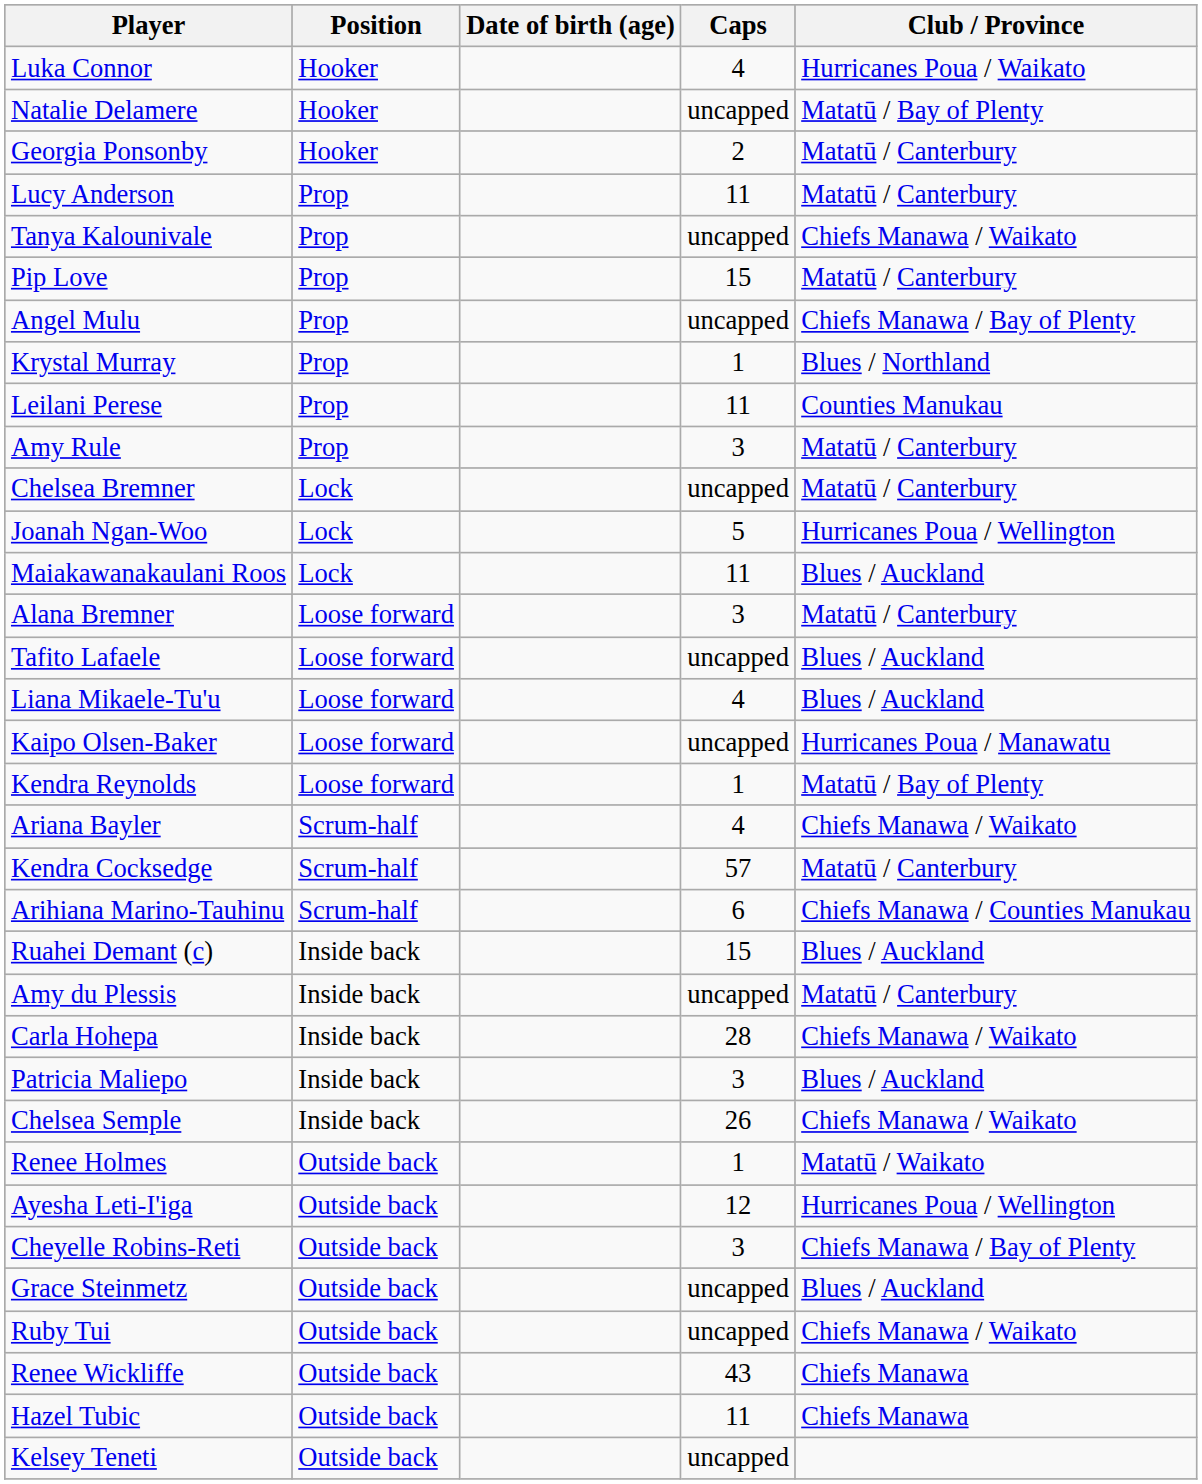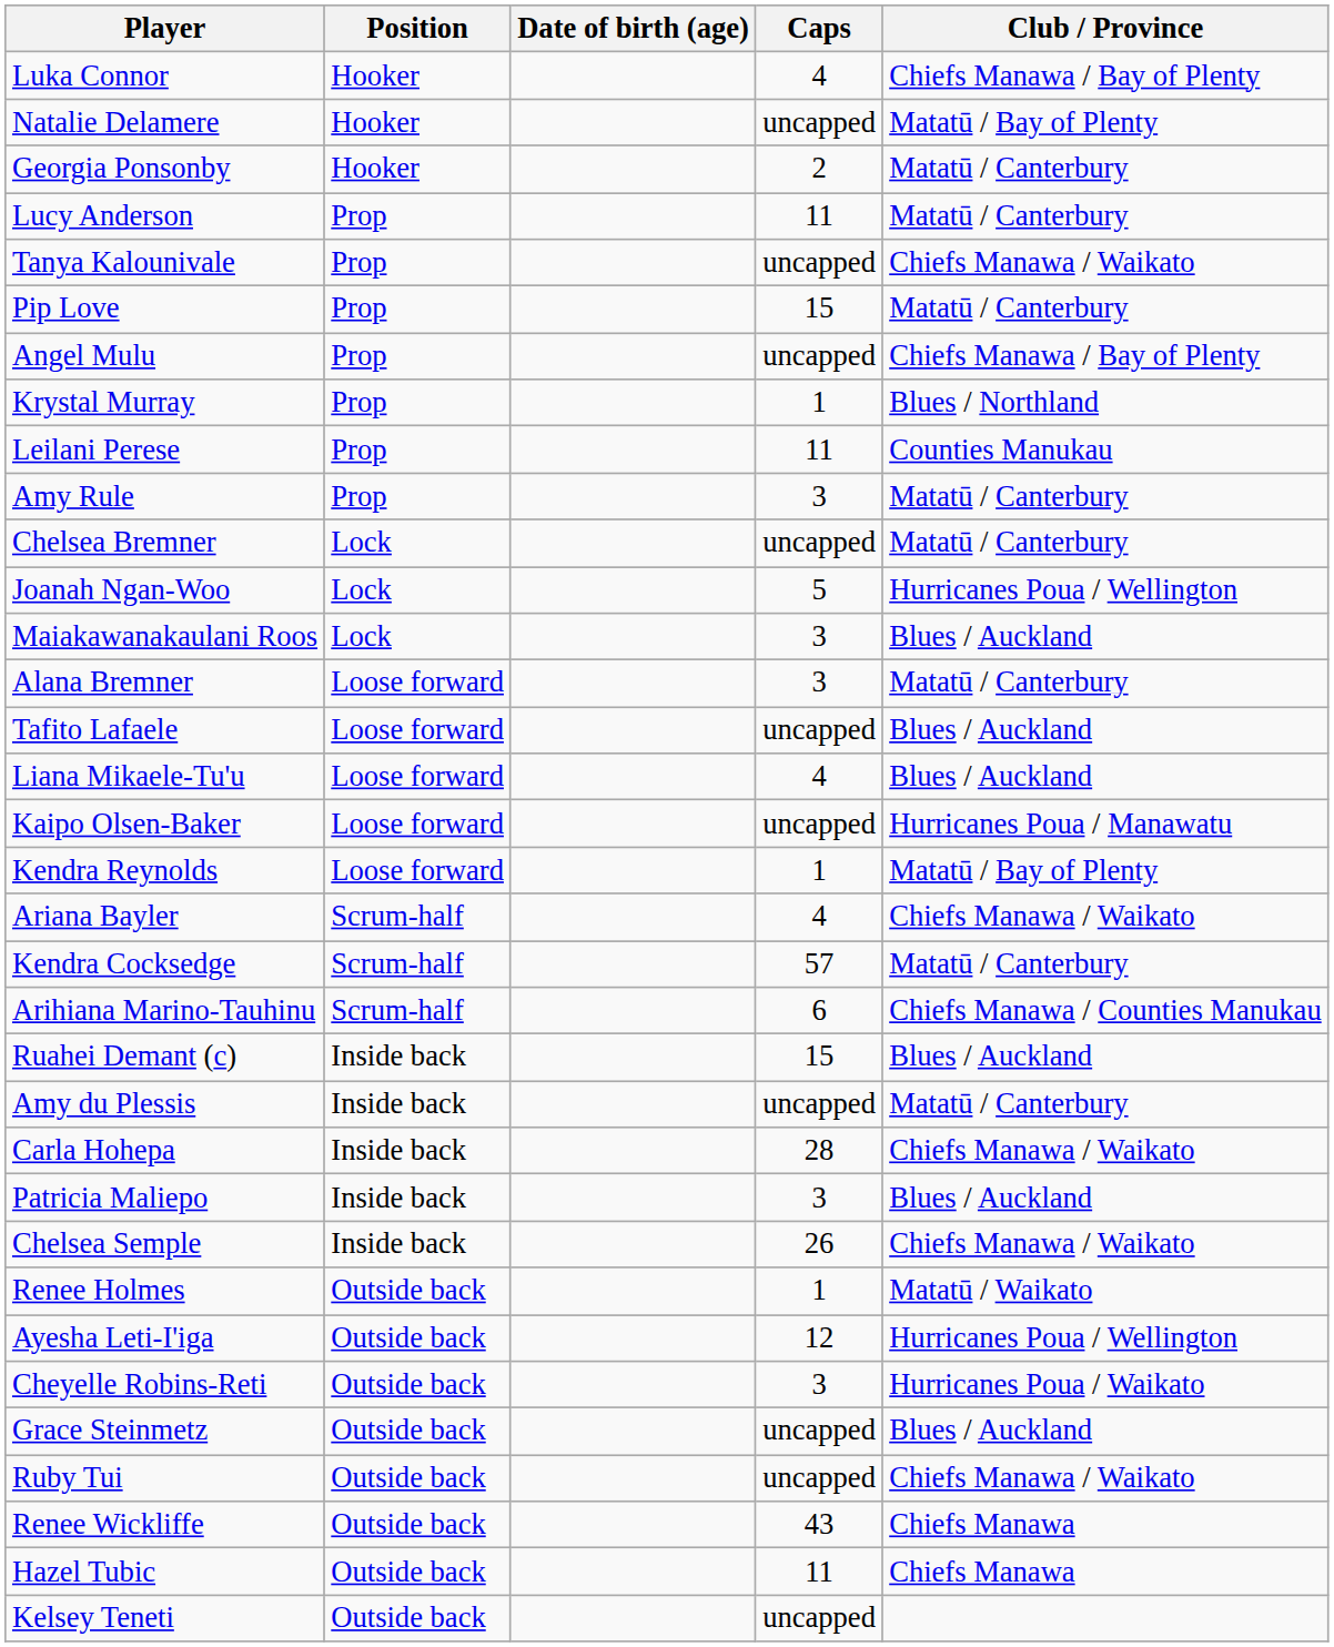Luka Connor | Club / Province: Hurricanes Poua / Waikato -> Chiefs Manawa / Bay of Plenty
Maiakawanakaulani Roos | Caps: 11 -> 3
Cheyelle Robins-Reti | Club / Province: Chiefs Manawa / Bay of Plenty -> Hurricanes Poua / Waikato
